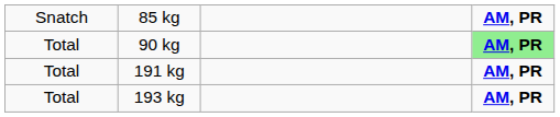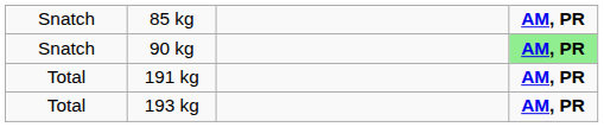90 kg | column 1: Total -> Snatch
